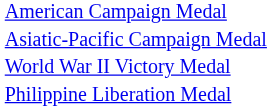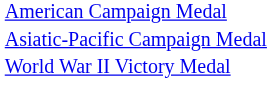- row: Philippine Liberation Medal
